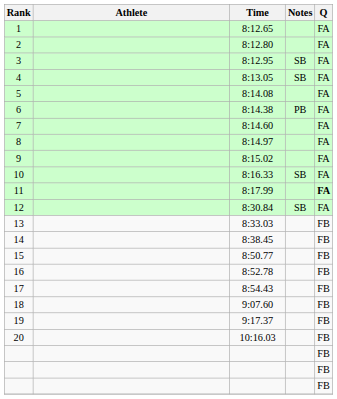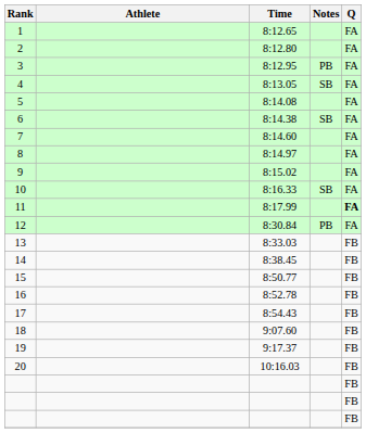3 | Notes: SB -> PB
6 | Notes: PB -> SB
12 | Notes: SB -> PB
